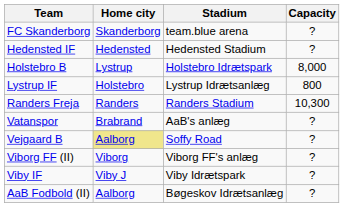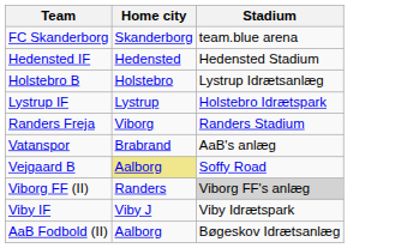- column: Capacity | ? | ? | 8,000 | 800 | 10,300 | ? | ? | ? | ? | ?
Holstebro B | Home city: Lystrup -> Holstebro
Holstebro B | Stadium: Holstebro Idrætspark -> Lystrup Idrætsanlæg
Lystrup IF | Home city: Holstebro -> Lystrup
Lystrup IF | Stadium: Lystrup Idrætsanlæg -> Holstebro Idrætspark
Randers Freja | Home city: Randers -> Viborg
Viborg FF (II) | Home city: Viborg -> Randers
Viborg FF (II) | Stadium: no background -> lightgrey background
